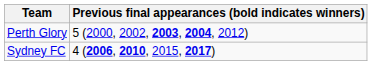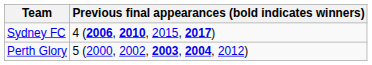rows swapped: Perth Glory <-> Sydney FC
